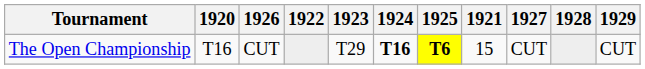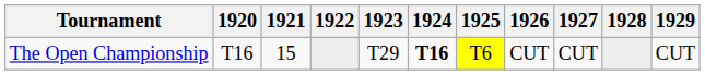columns swapped: 1921 <-> 1926
The Open Championship | 1925: bold -> normal
